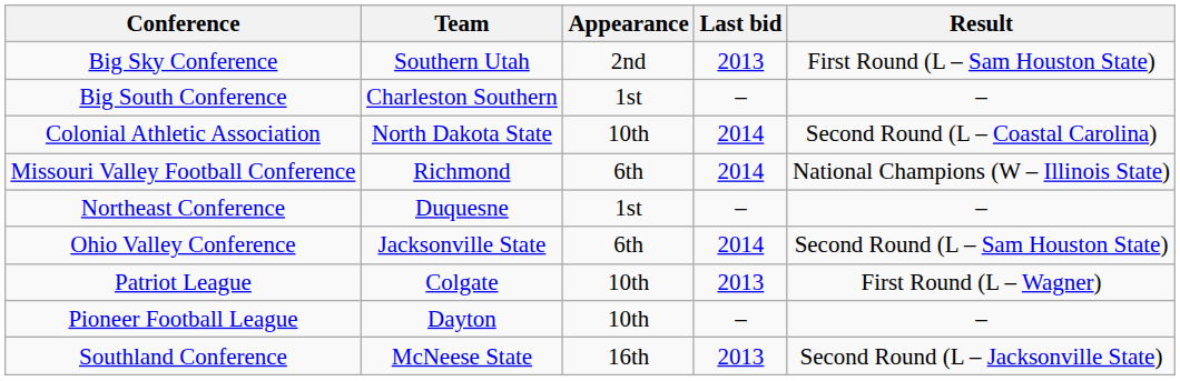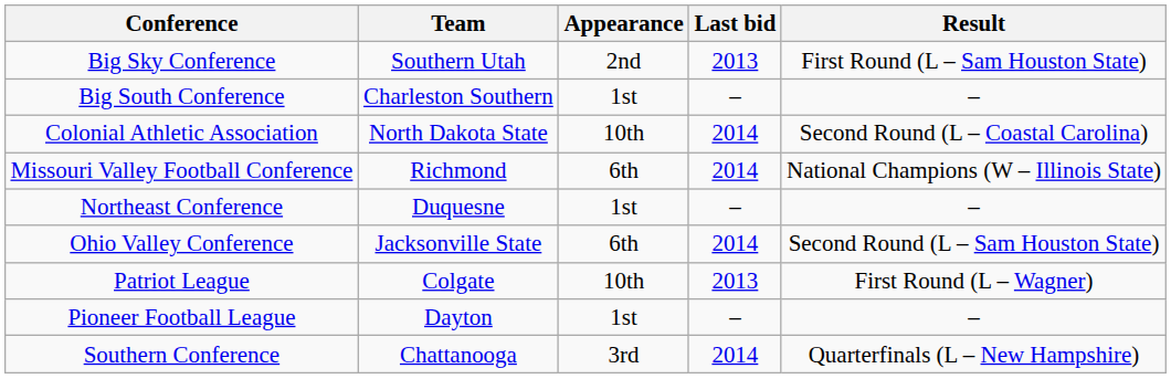Pioneer Football League | Appearance: 10th -> 1st
+ row: Southern Conference | Chattanooga | 3rd | 2014 | Quarterfinals (L – New Hampshire)
- row: Southland Conference | McNeese State | 16th | 2013 | Second Round (L – Jacksonville State)
